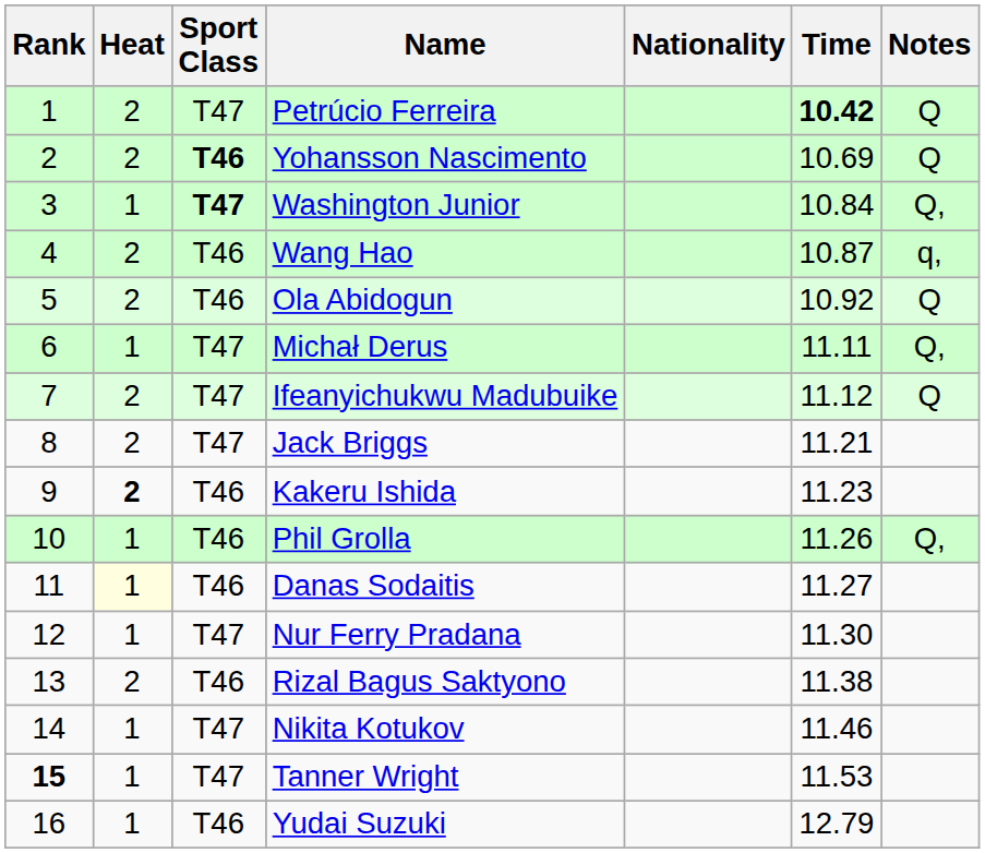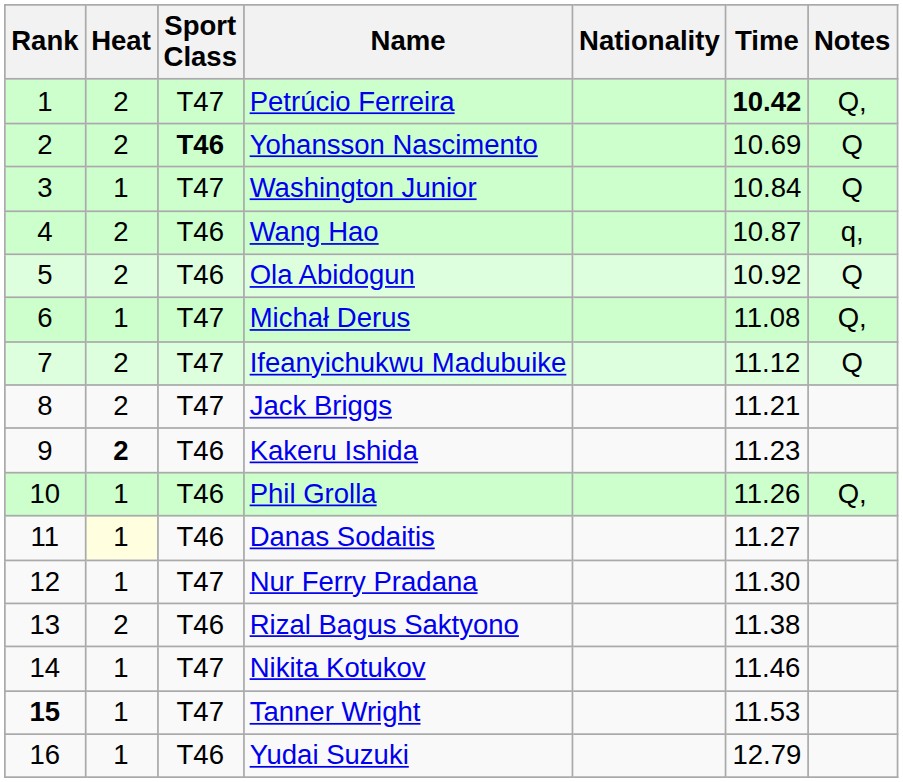Petrúcio Ferreira | Notes: Q -> Q,
Washington Junior | Sport Class: bold -> normal
Washington Junior | Notes: Q, -> Q
Michał Derus | Time: 11.11 -> 11.08
